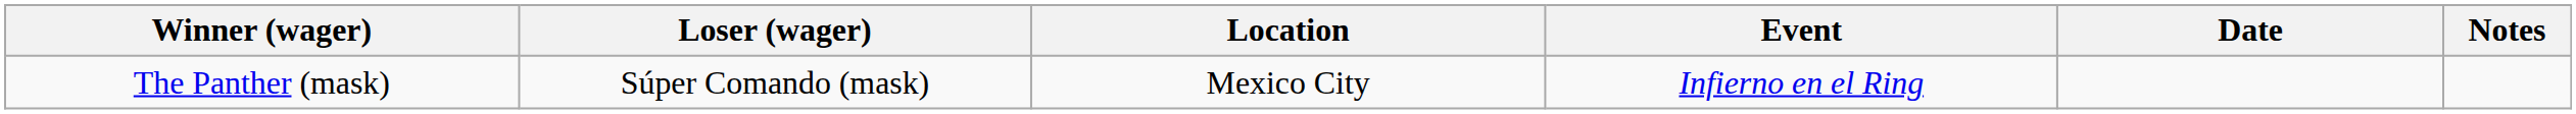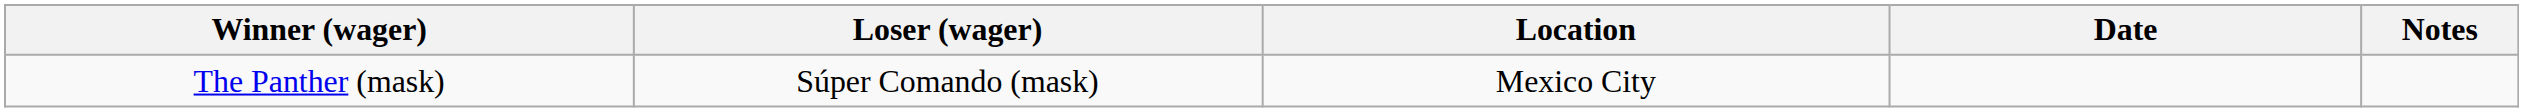- column: Event | Infierno en el Ring
